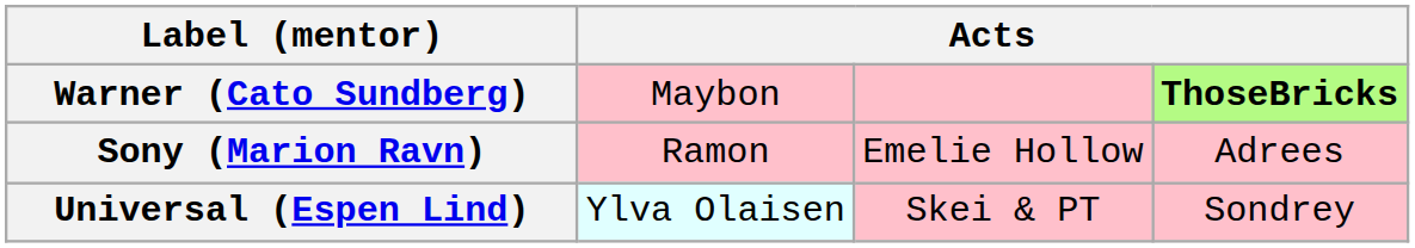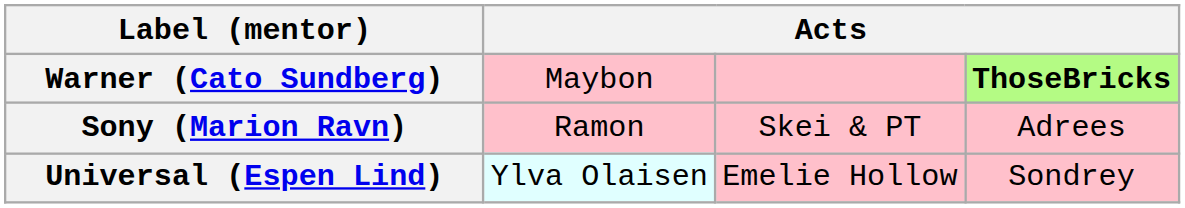Sony (Marion Ravn) | column 3: Emelie Hollow -> Skei & PT
Universal (Espen Lind) | column 3: Skei & PT -> Emelie Hollow
